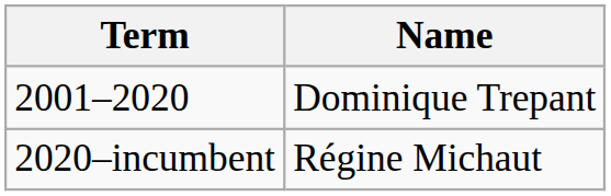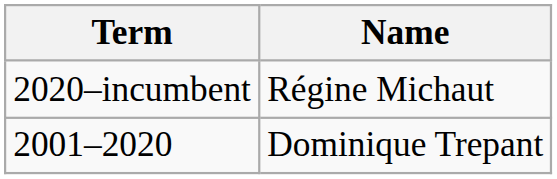rows swapped: 2001–2020 <-> 2020–incumbent
